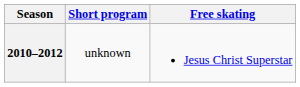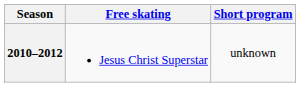columns swapped: Short program <-> Free skating
